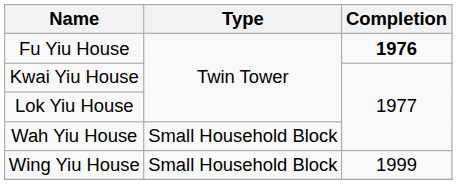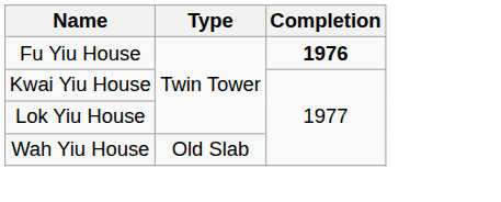Wah Yiu House | Type: Small Household Block -> Old Slab
- row: Wing Yiu House | Small Household Block | 1999
